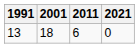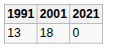- column: 2011 | 6
